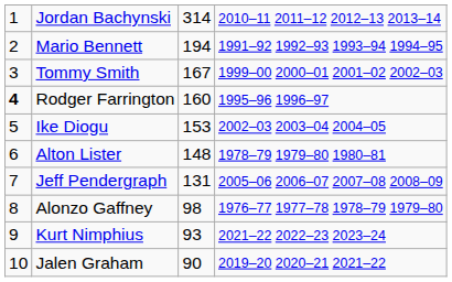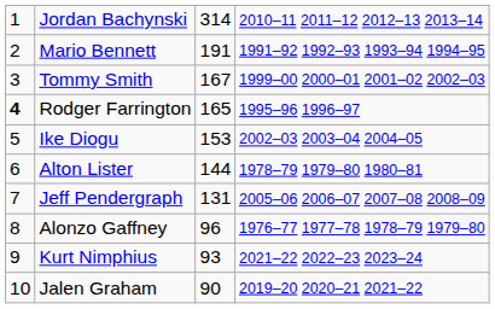Mario Bennett | column 3: 194 -> 191
Rodger Farrington | column 3: 160 -> 165
Alton Lister | column 3: 148 -> 144
Alonzo Gaffney | column 3: 98 -> 96
